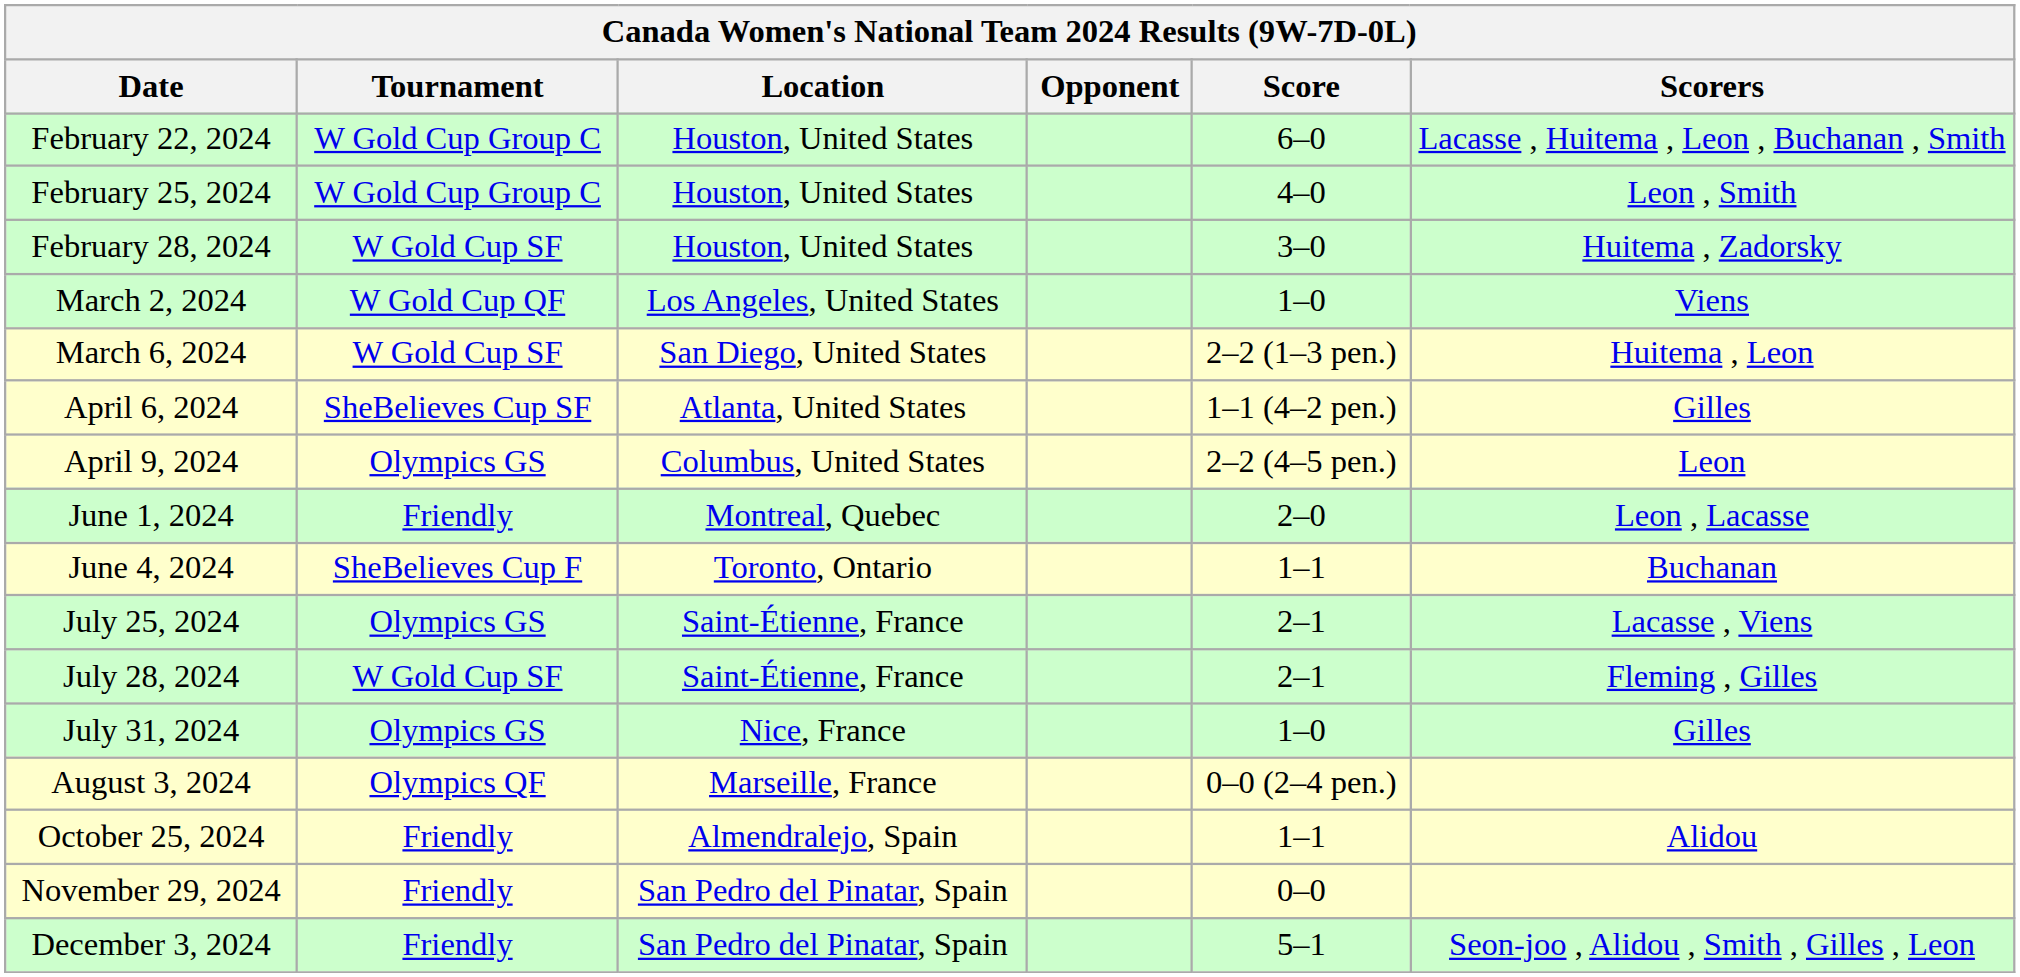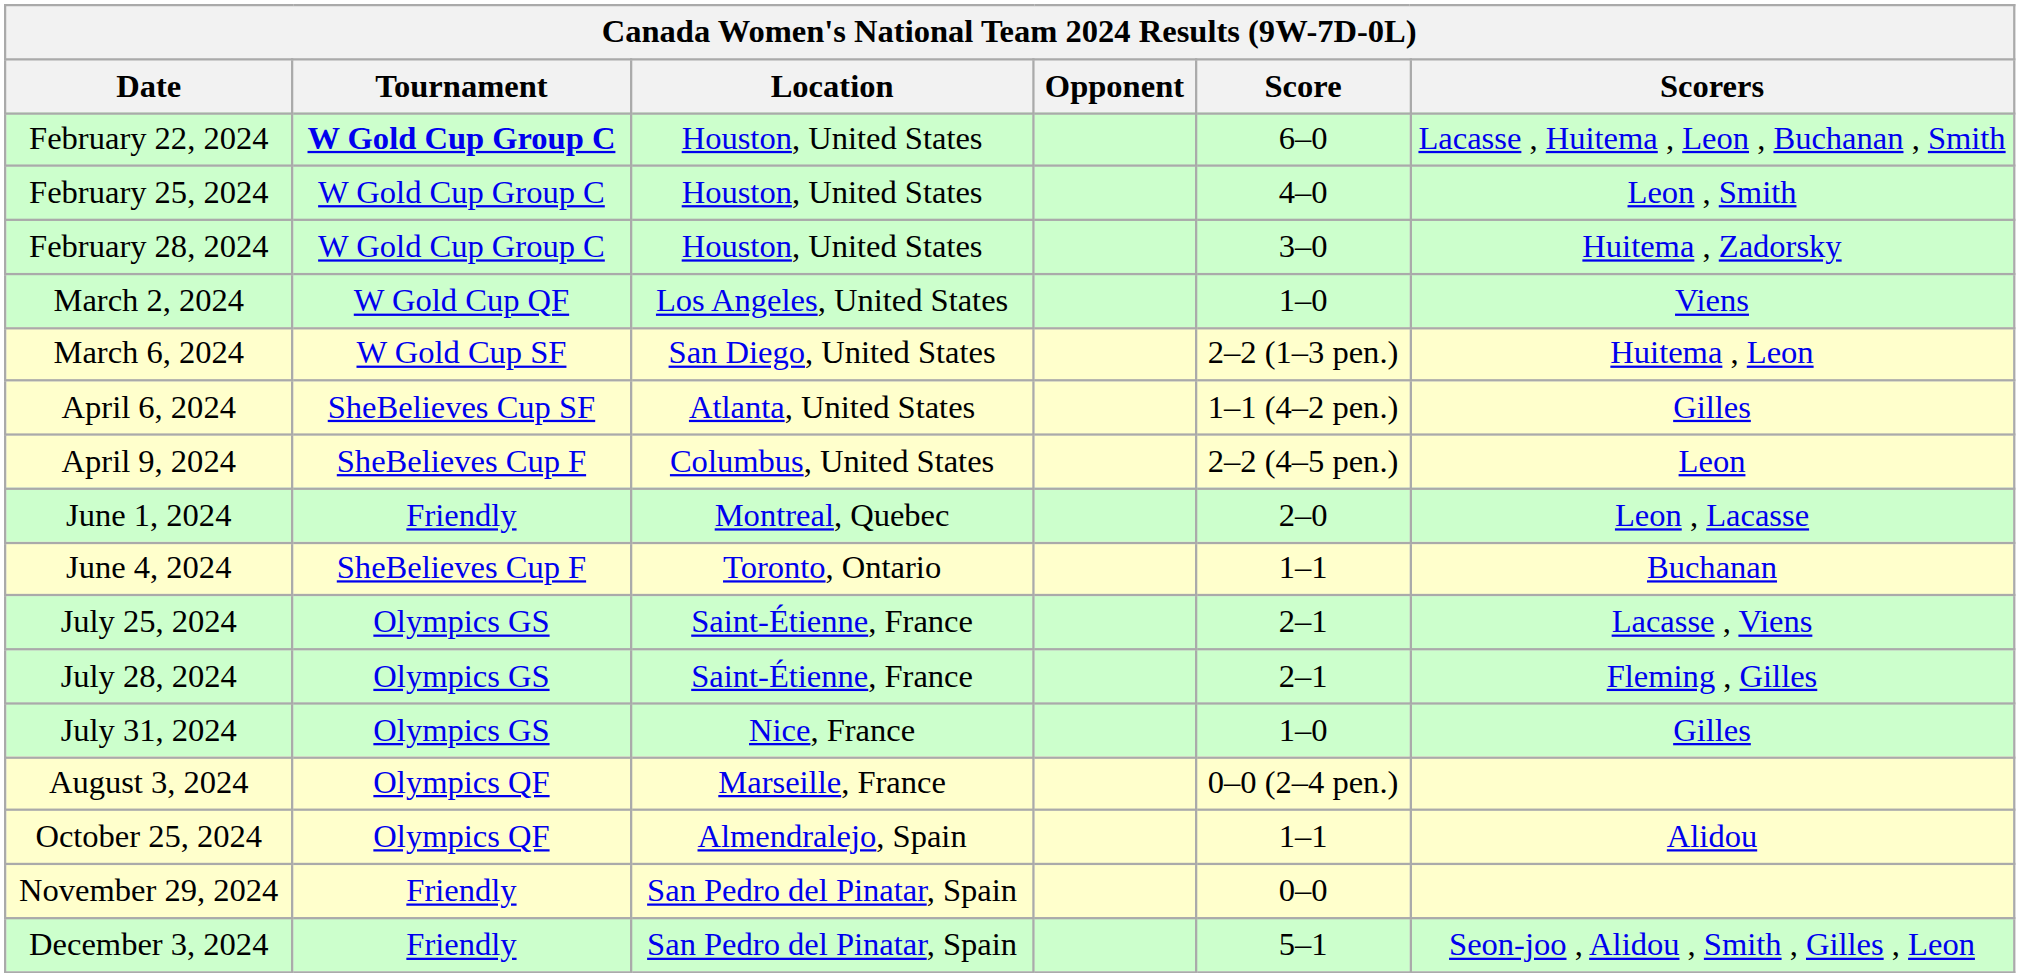February 22, 2024 | Tournament: normal -> bold
February 28, 2024 | Tournament: W Gold Cup SF -> W Gold Cup Group C
April 9, 2024 | Tournament: Olympics GS -> SheBelieves Cup F
July 28, 2024 | Tournament: W Gold Cup SF -> Olympics GS
October 25, 2024 | Tournament: Friendly -> Olympics QF
